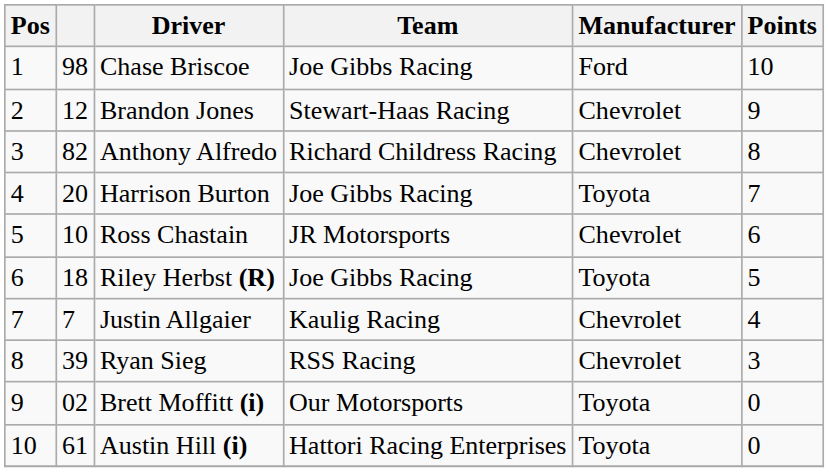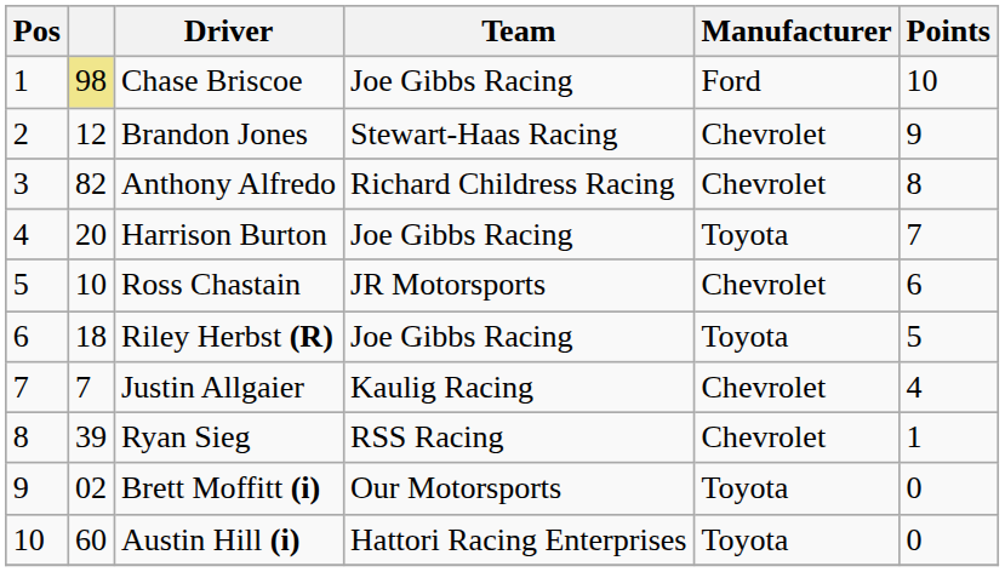Chase Briscoe | column 2: no background -> khaki background
Ryan Sieg | Points: 3 -> 1
Austin Hill (i) | column 2: 61 -> 60
